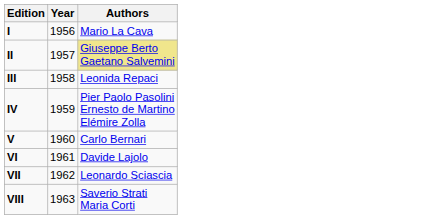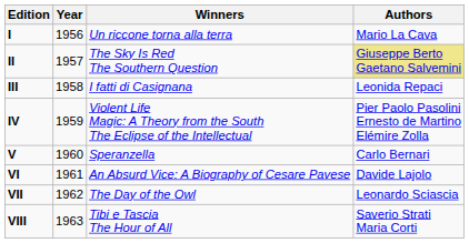+ column: Winners | Un riccone torna alla terra | The Sky Is Red The Southern Question | I fatti di Casignana | Violent Life Magic: A Theory from the South The Eclipse of the Intellectual | Speranzella | An Absurd Vice: A Biography of Cesare Pavese | The Day of the Owl | Tibi e Tascia The Hour of All
